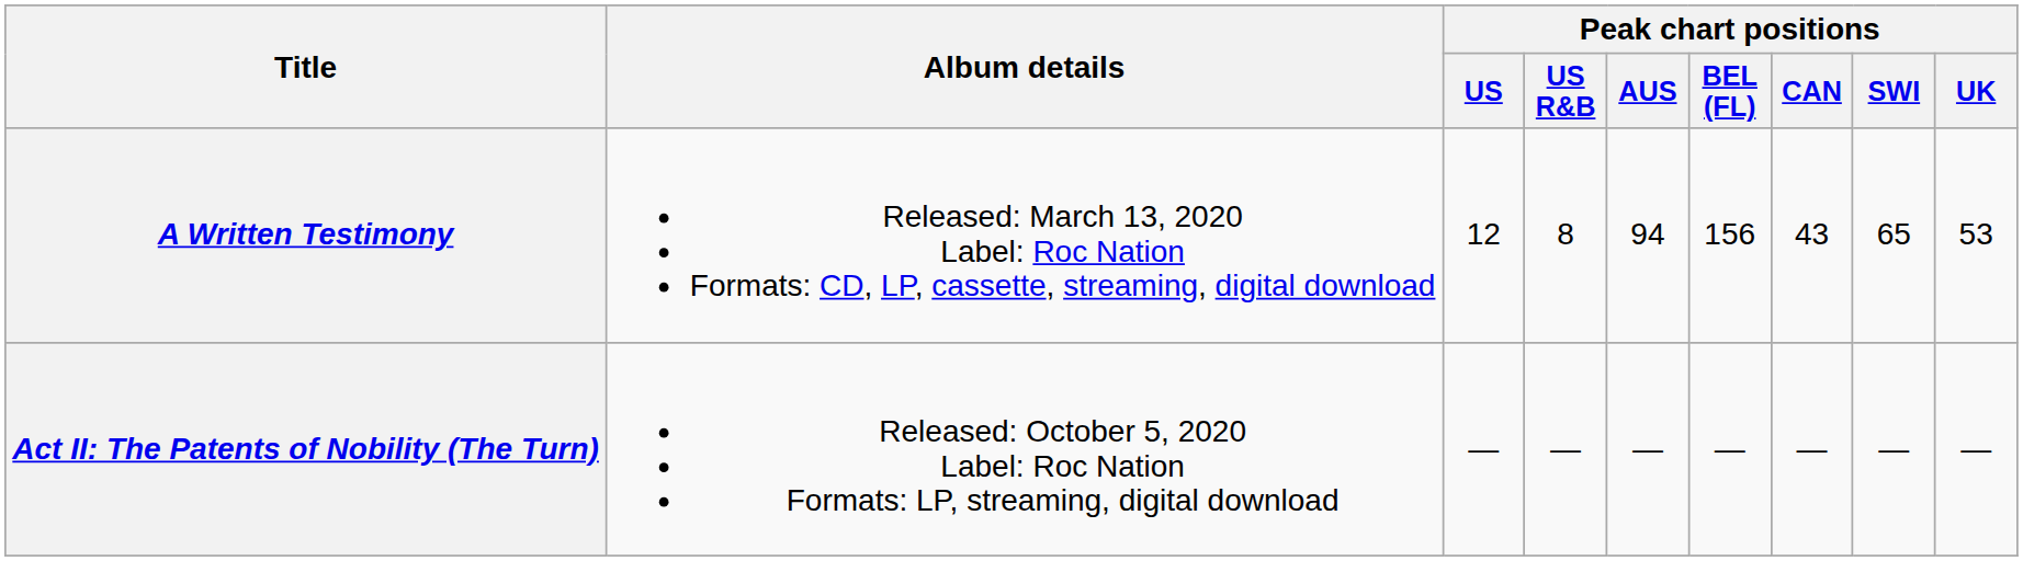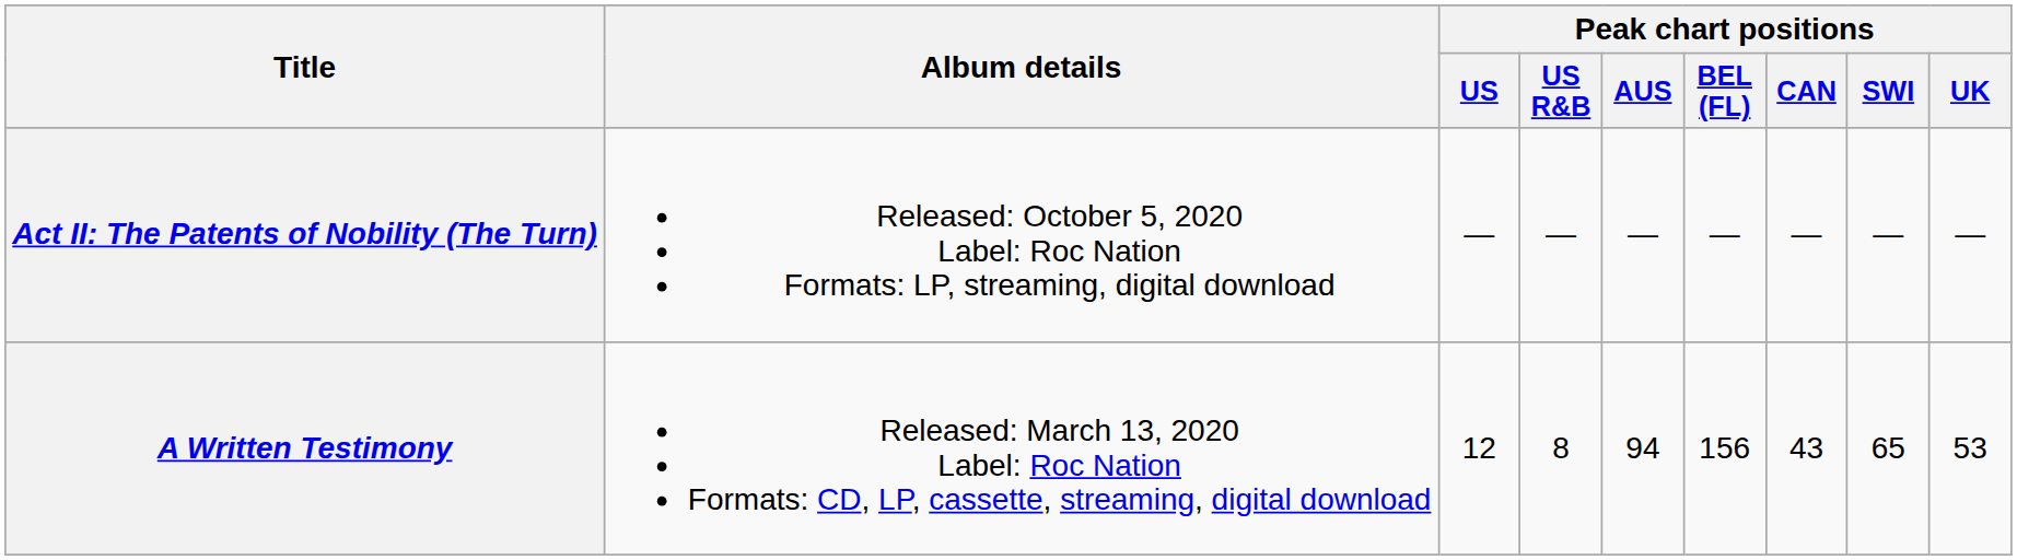rows swapped: A Written Testimony <-> Act II: The Patents of Nobility (The Turn)
